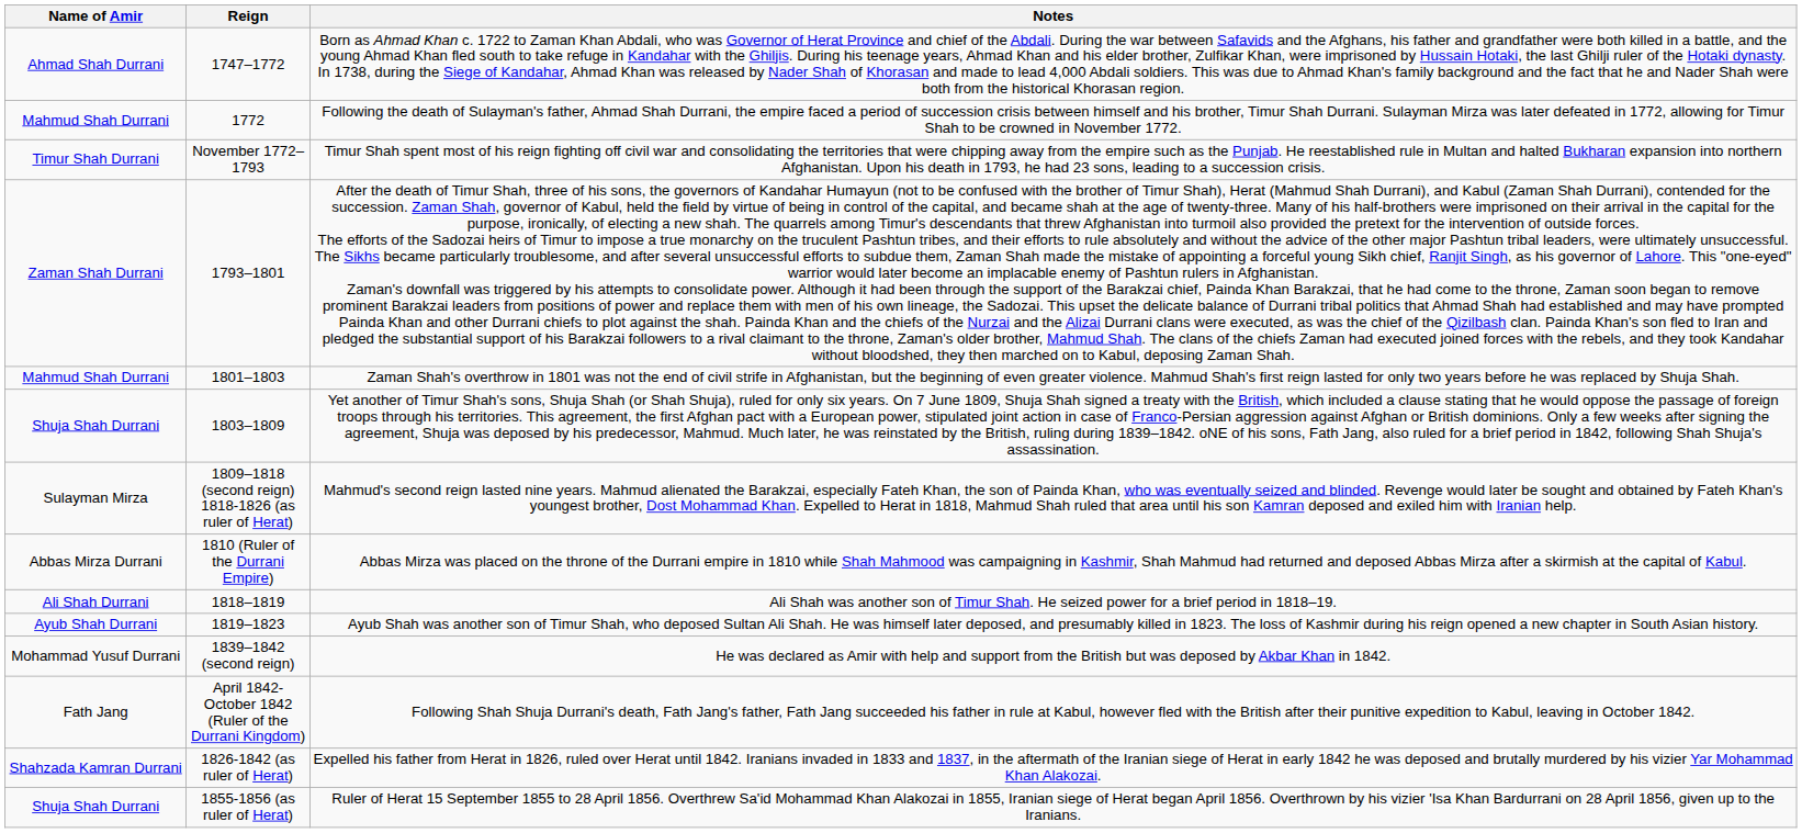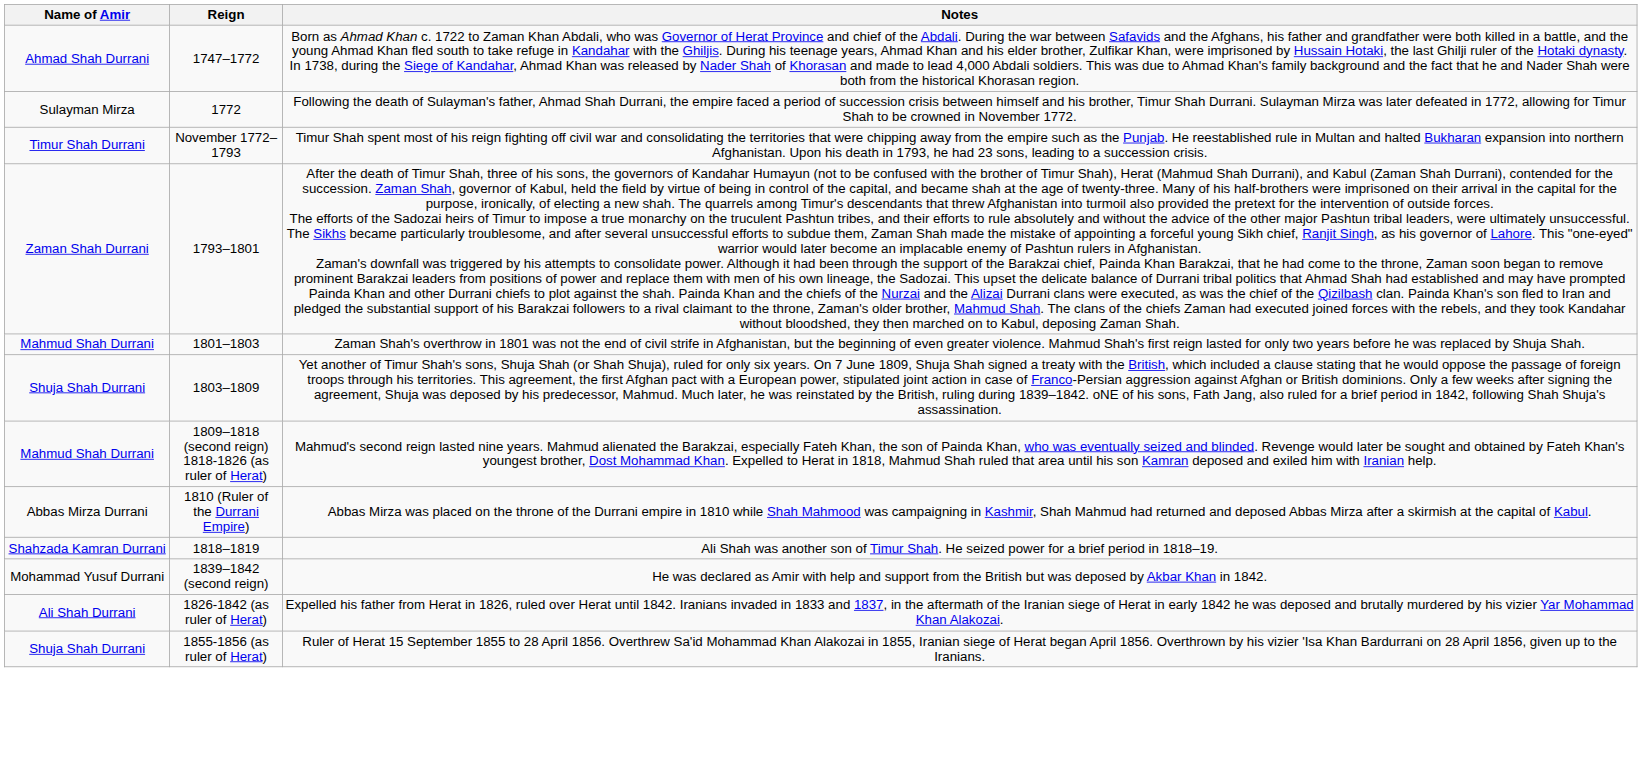1772 | Name of Amir: Mahmud Shah Durrani -> Sulayman Mirza
1809–1818 (second reign) 1818-1826 (as ruler of Herat) | Name of Amir: Sulayman Mirza -> Mahmud Shah Durrani
1818–1819 | Name of Amir: Ali Shah Durrani -> Shahzada Kamran Durrani
- row: Ayub Shah Durrani | 1819–1823 | Ayub Shah was another son of Timur Shah, who deposed Sultan Ali Shah. He was himself later deposed, and presumably killed in 1823. The loss of Kashmir during his reign opened a new chapter in South Asian history.
- row: Fath Jang | April 1842-October 1842 (Ruler of the Durrani Kingdom) | Following Shah Shuja Durrani's death, Fath Jang's father, Fath Jang succeeded his father in rule at Kabul, however fled with the British after their punitive expedition to Kabul, leaving in October 1842.
1826-1842 (as ruler of Herat) | Name of Amir: Shahzada Kamran Durrani -> Ali Shah Durrani
